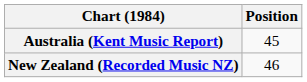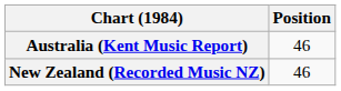Australia (Kent Music Report) | Position: 45 -> 46
